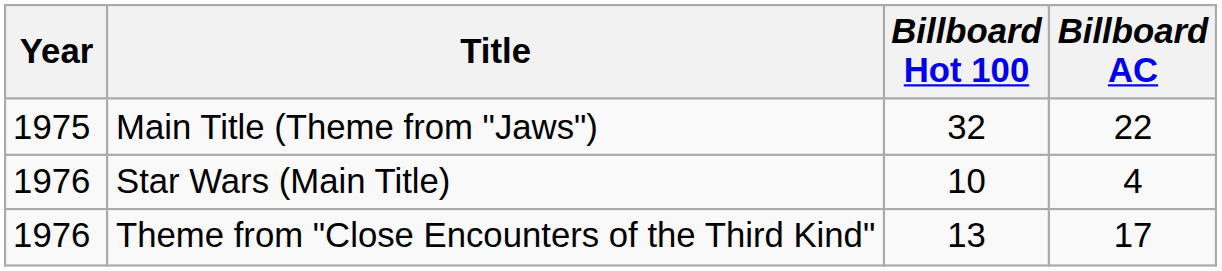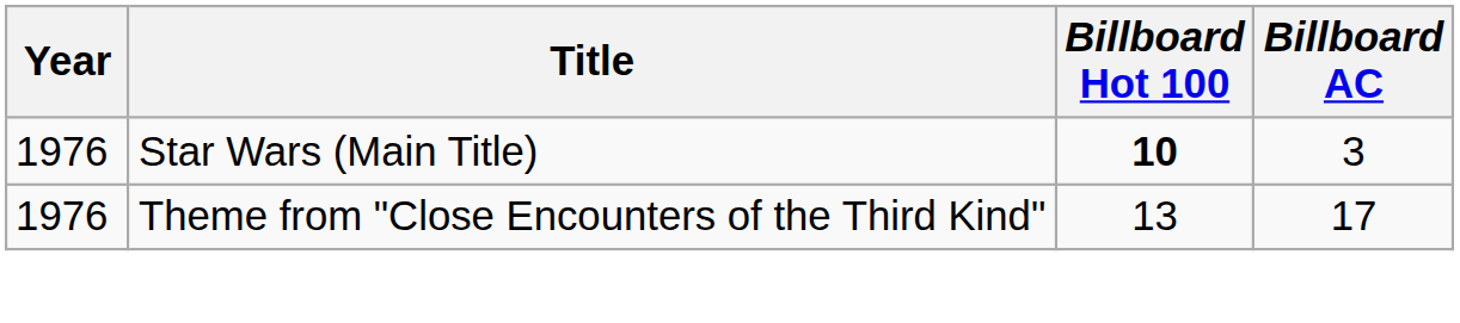- row: 1975 | Main Title (Theme from "Jaws") | 32 | 22
Star Wars (Main Title) | Billboard Hot 100: normal -> bold
Star Wars (Main Title) | Billboard AC: 4 -> 3
